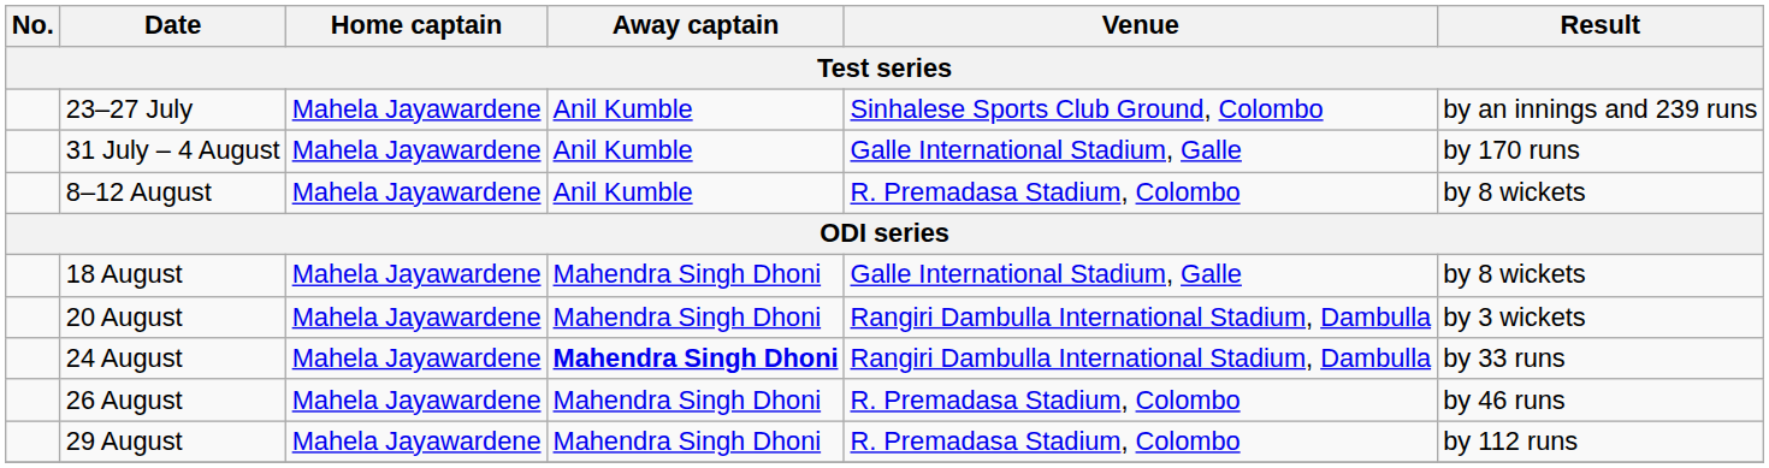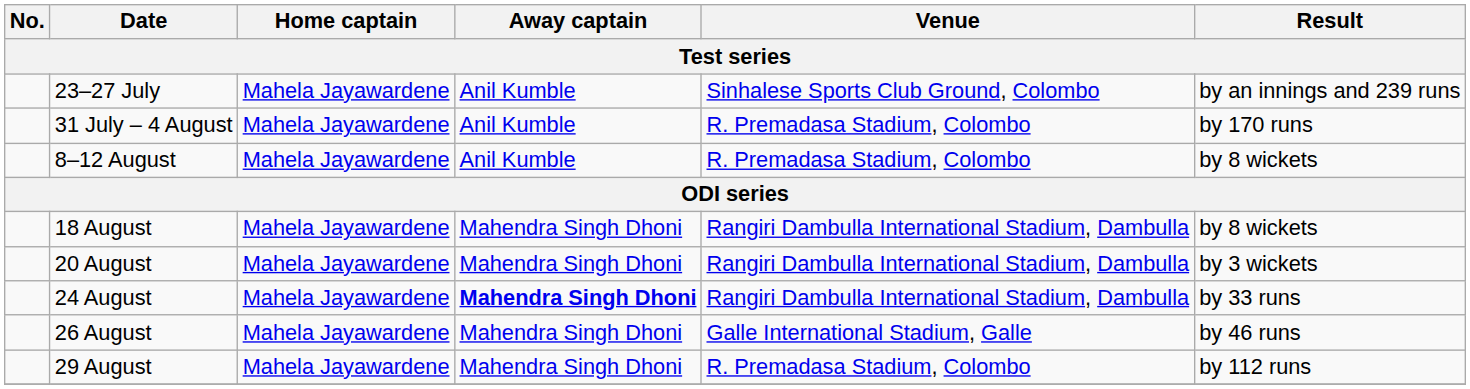31 July – 4 August | Venue: Galle International Stadium, Galle -> R. Premadasa Stadium, Colombo
18 August | Venue: Galle International Stadium, Galle -> Rangiri Dambulla International Stadium, Dambulla
26 August | Venue: R. Premadasa Stadium, Colombo -> Galle International Stadium, Galle
